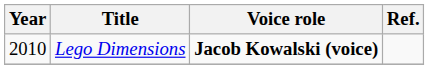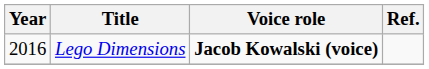Lego Dimensions | Year: 2010 -> 2016
